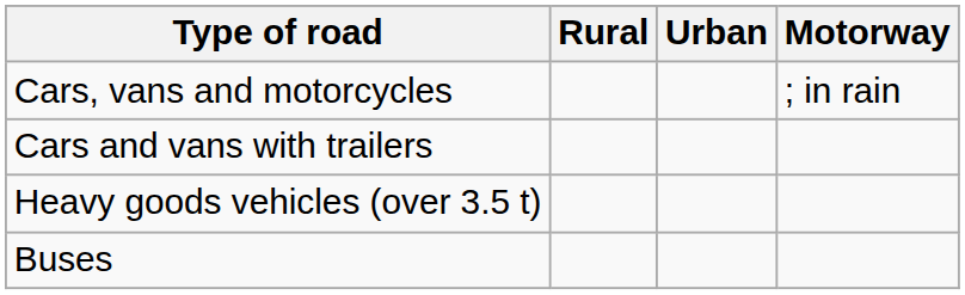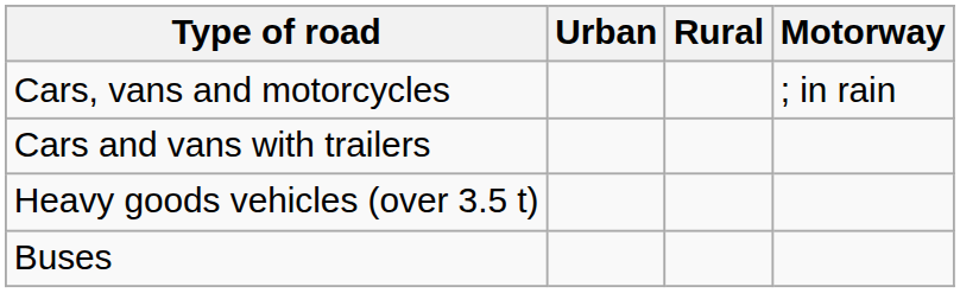columns swapped: Urban <-> Rural
